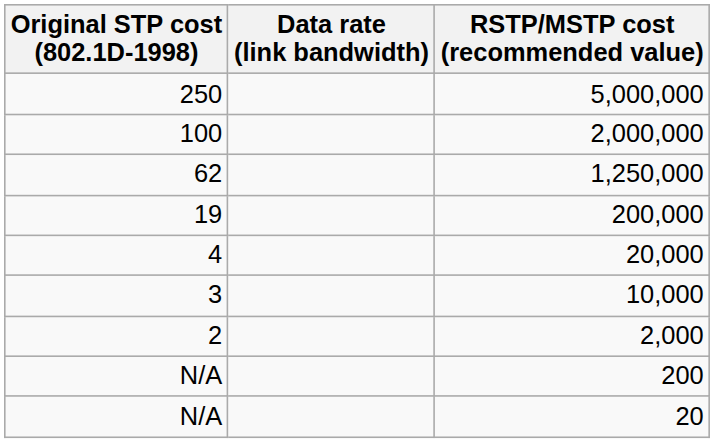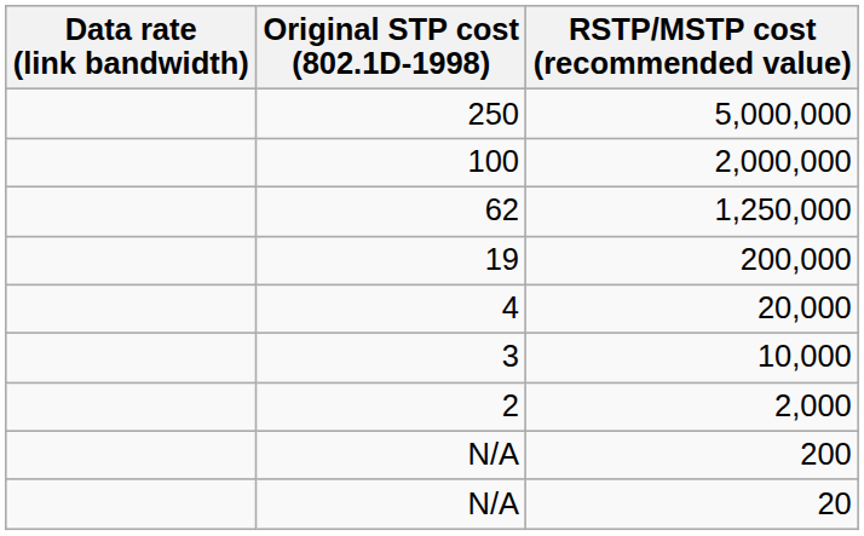columns swapped: Data rate (link bandwidth) <-> Original STP cost (802.1D-1998)
